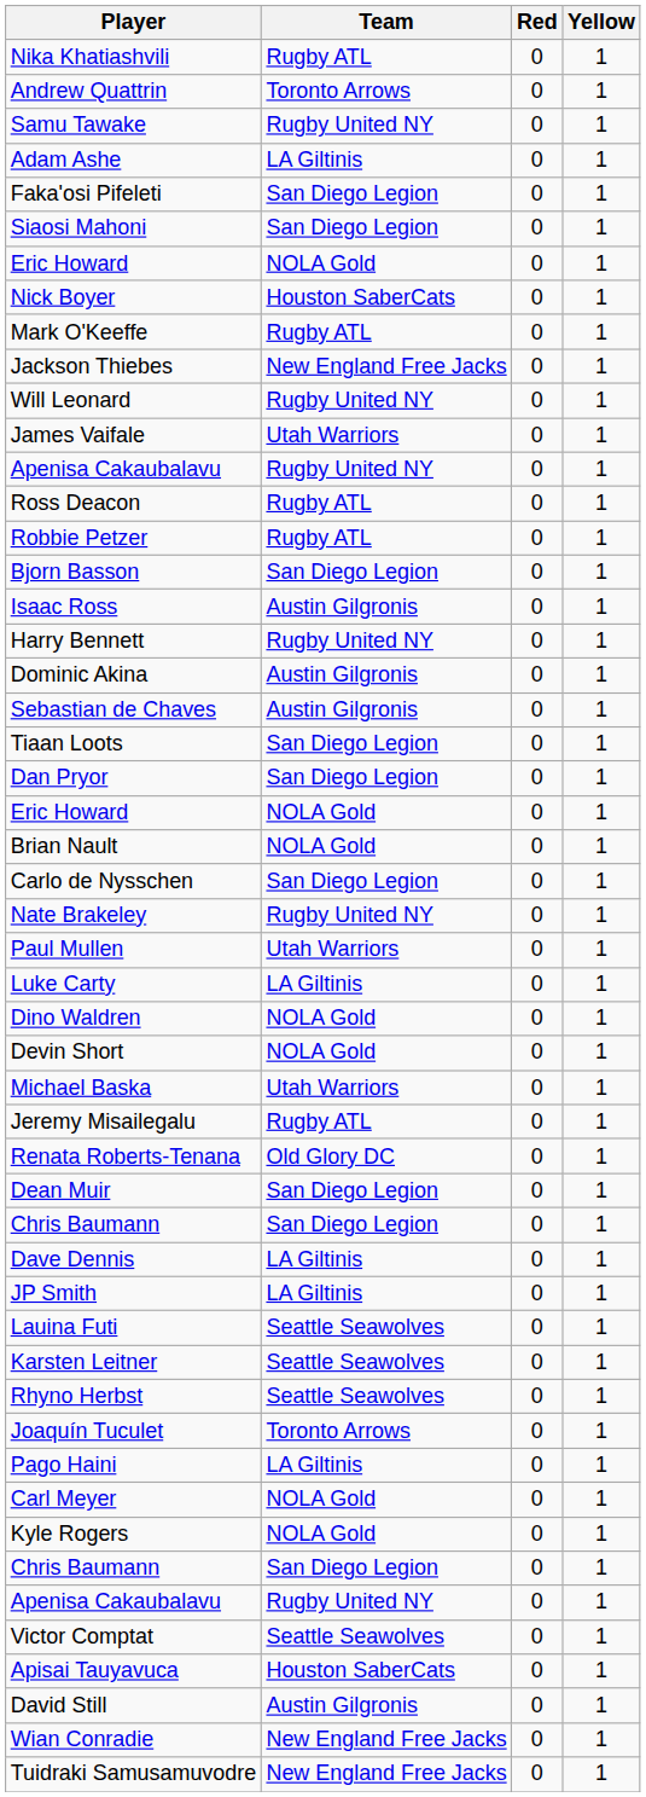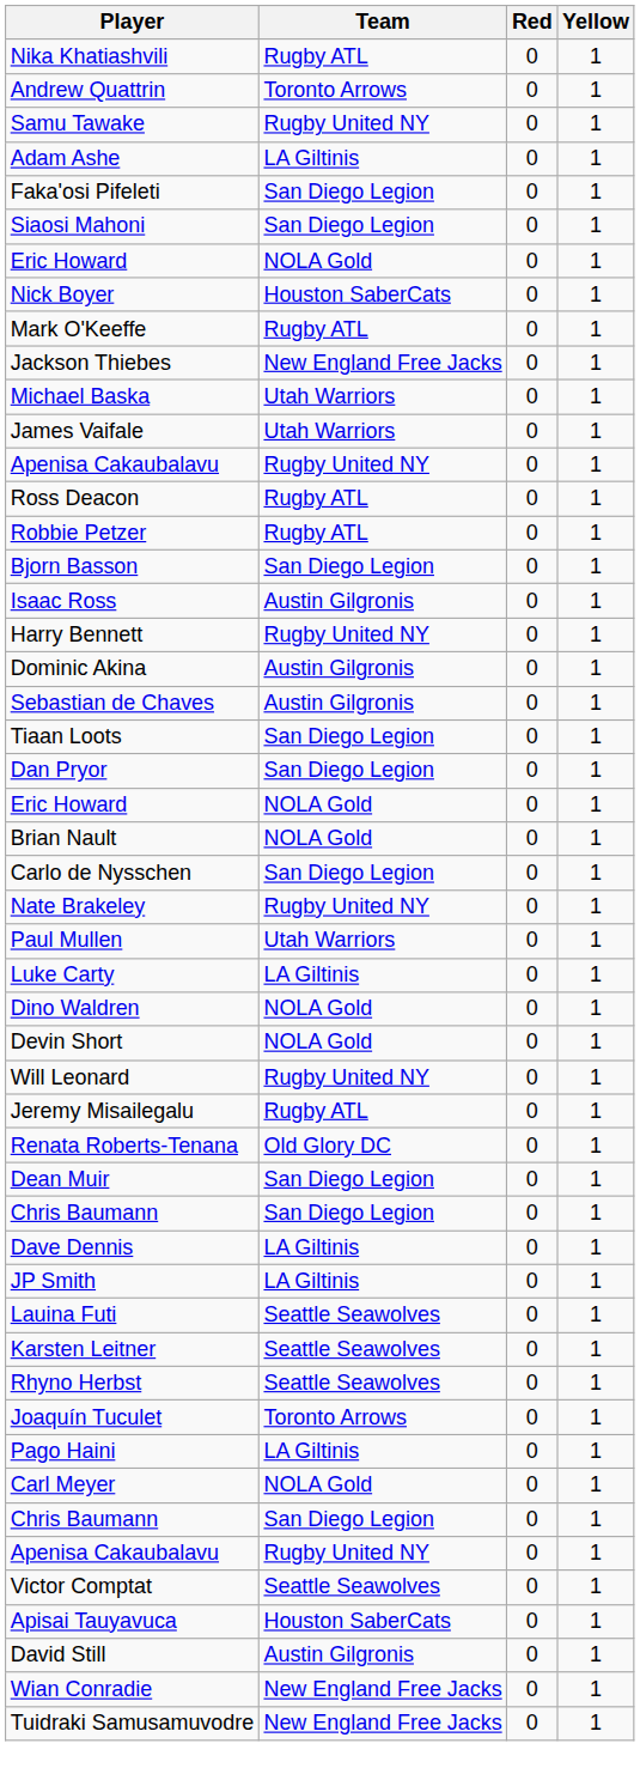rows swapped: Will Leonard <-> Michael Baska
- row: Kyle Rogers | NOLA Gold | 0 | 1
